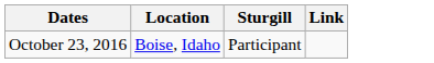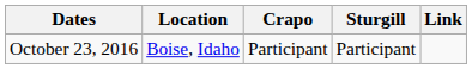+ column: Crapo | Participant
